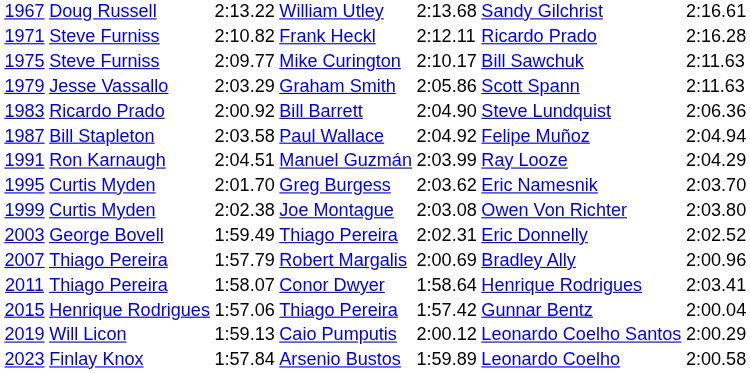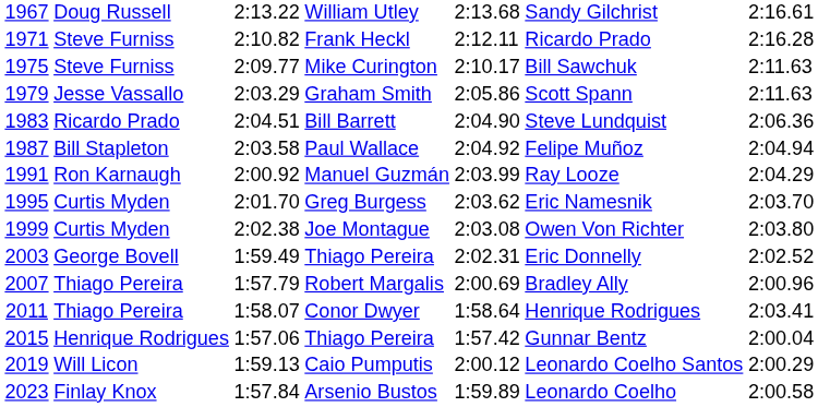Bill Barrett | column 3: 2:00.92 -> 2:04.51
Manuel Guzmán | column 3: 2:04.51 -> 2:00.92
